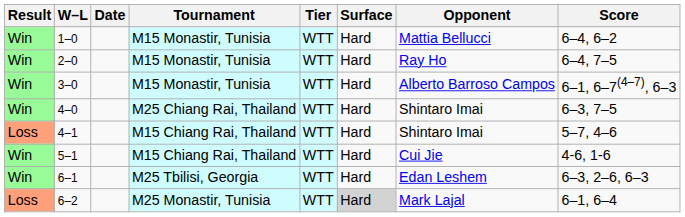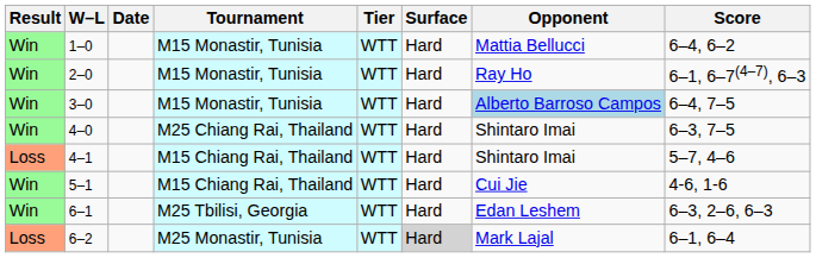2–0 | Score: 6–4, 7–5 -> 6–1, 6–7(4–7), 6–3
3–0 | Opponent: no background -> lightblue background
3–0 | Score: 6–1, 6–7(4–7), 6–3 -> 6–4, 7–5
